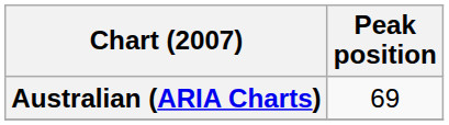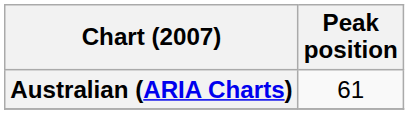Australian (ARIA Charts) | Peak position: 69 -> 61
